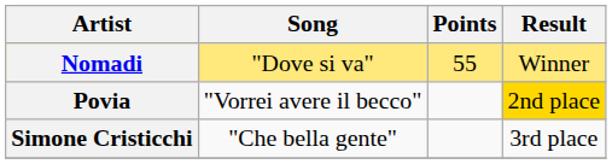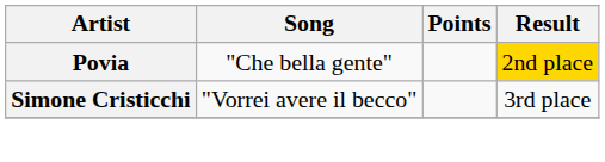- row: Nomadi | "Dove si va" | 55 | Winner
Povia | Song: "Vorrei avere il becco" -> "Che bella gente"
Simone Cristicchi | Song: "Che bella gente" -> "Vorrei avere il becco"
